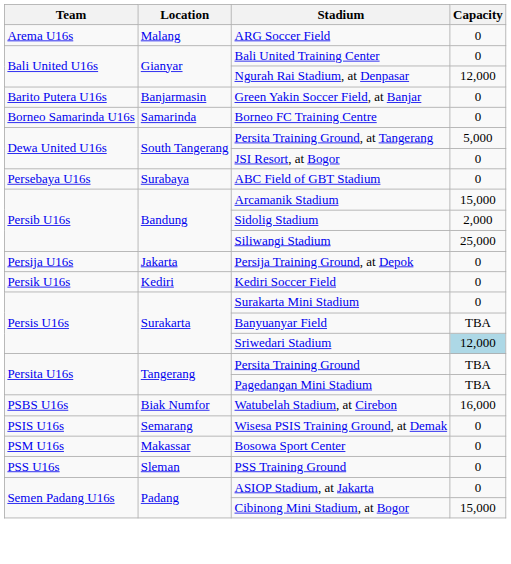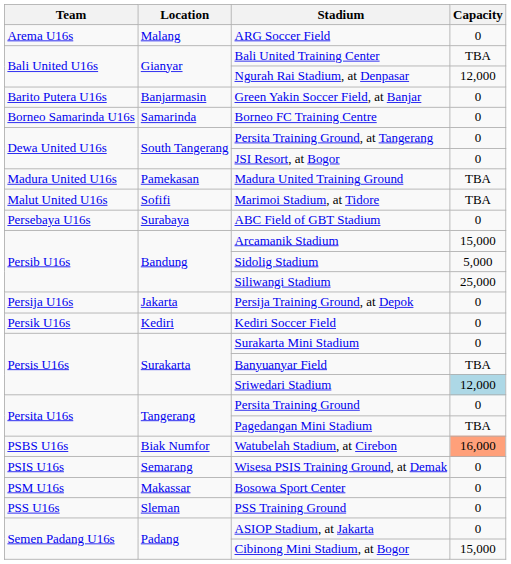Bali United Training Center | Capacity: 0 -> TBA
Persita Training Ground, at Tangerang | Capacity: 5,000 -> 0
+ row: Madura United U16s | Pamekasan | Madura United Training Ground | TBA
+ row: Malut United U16s | Sofifi | Marimoi Stadium, at Tidore | TBA
Sidolig Stadium | Capacity: 2,000 -> 5,000
Persita Training Ground | Capacity: TBA -> 0
Watubelah Stadium, at Cirebon | Capacity: no background -> lightsalmon background
